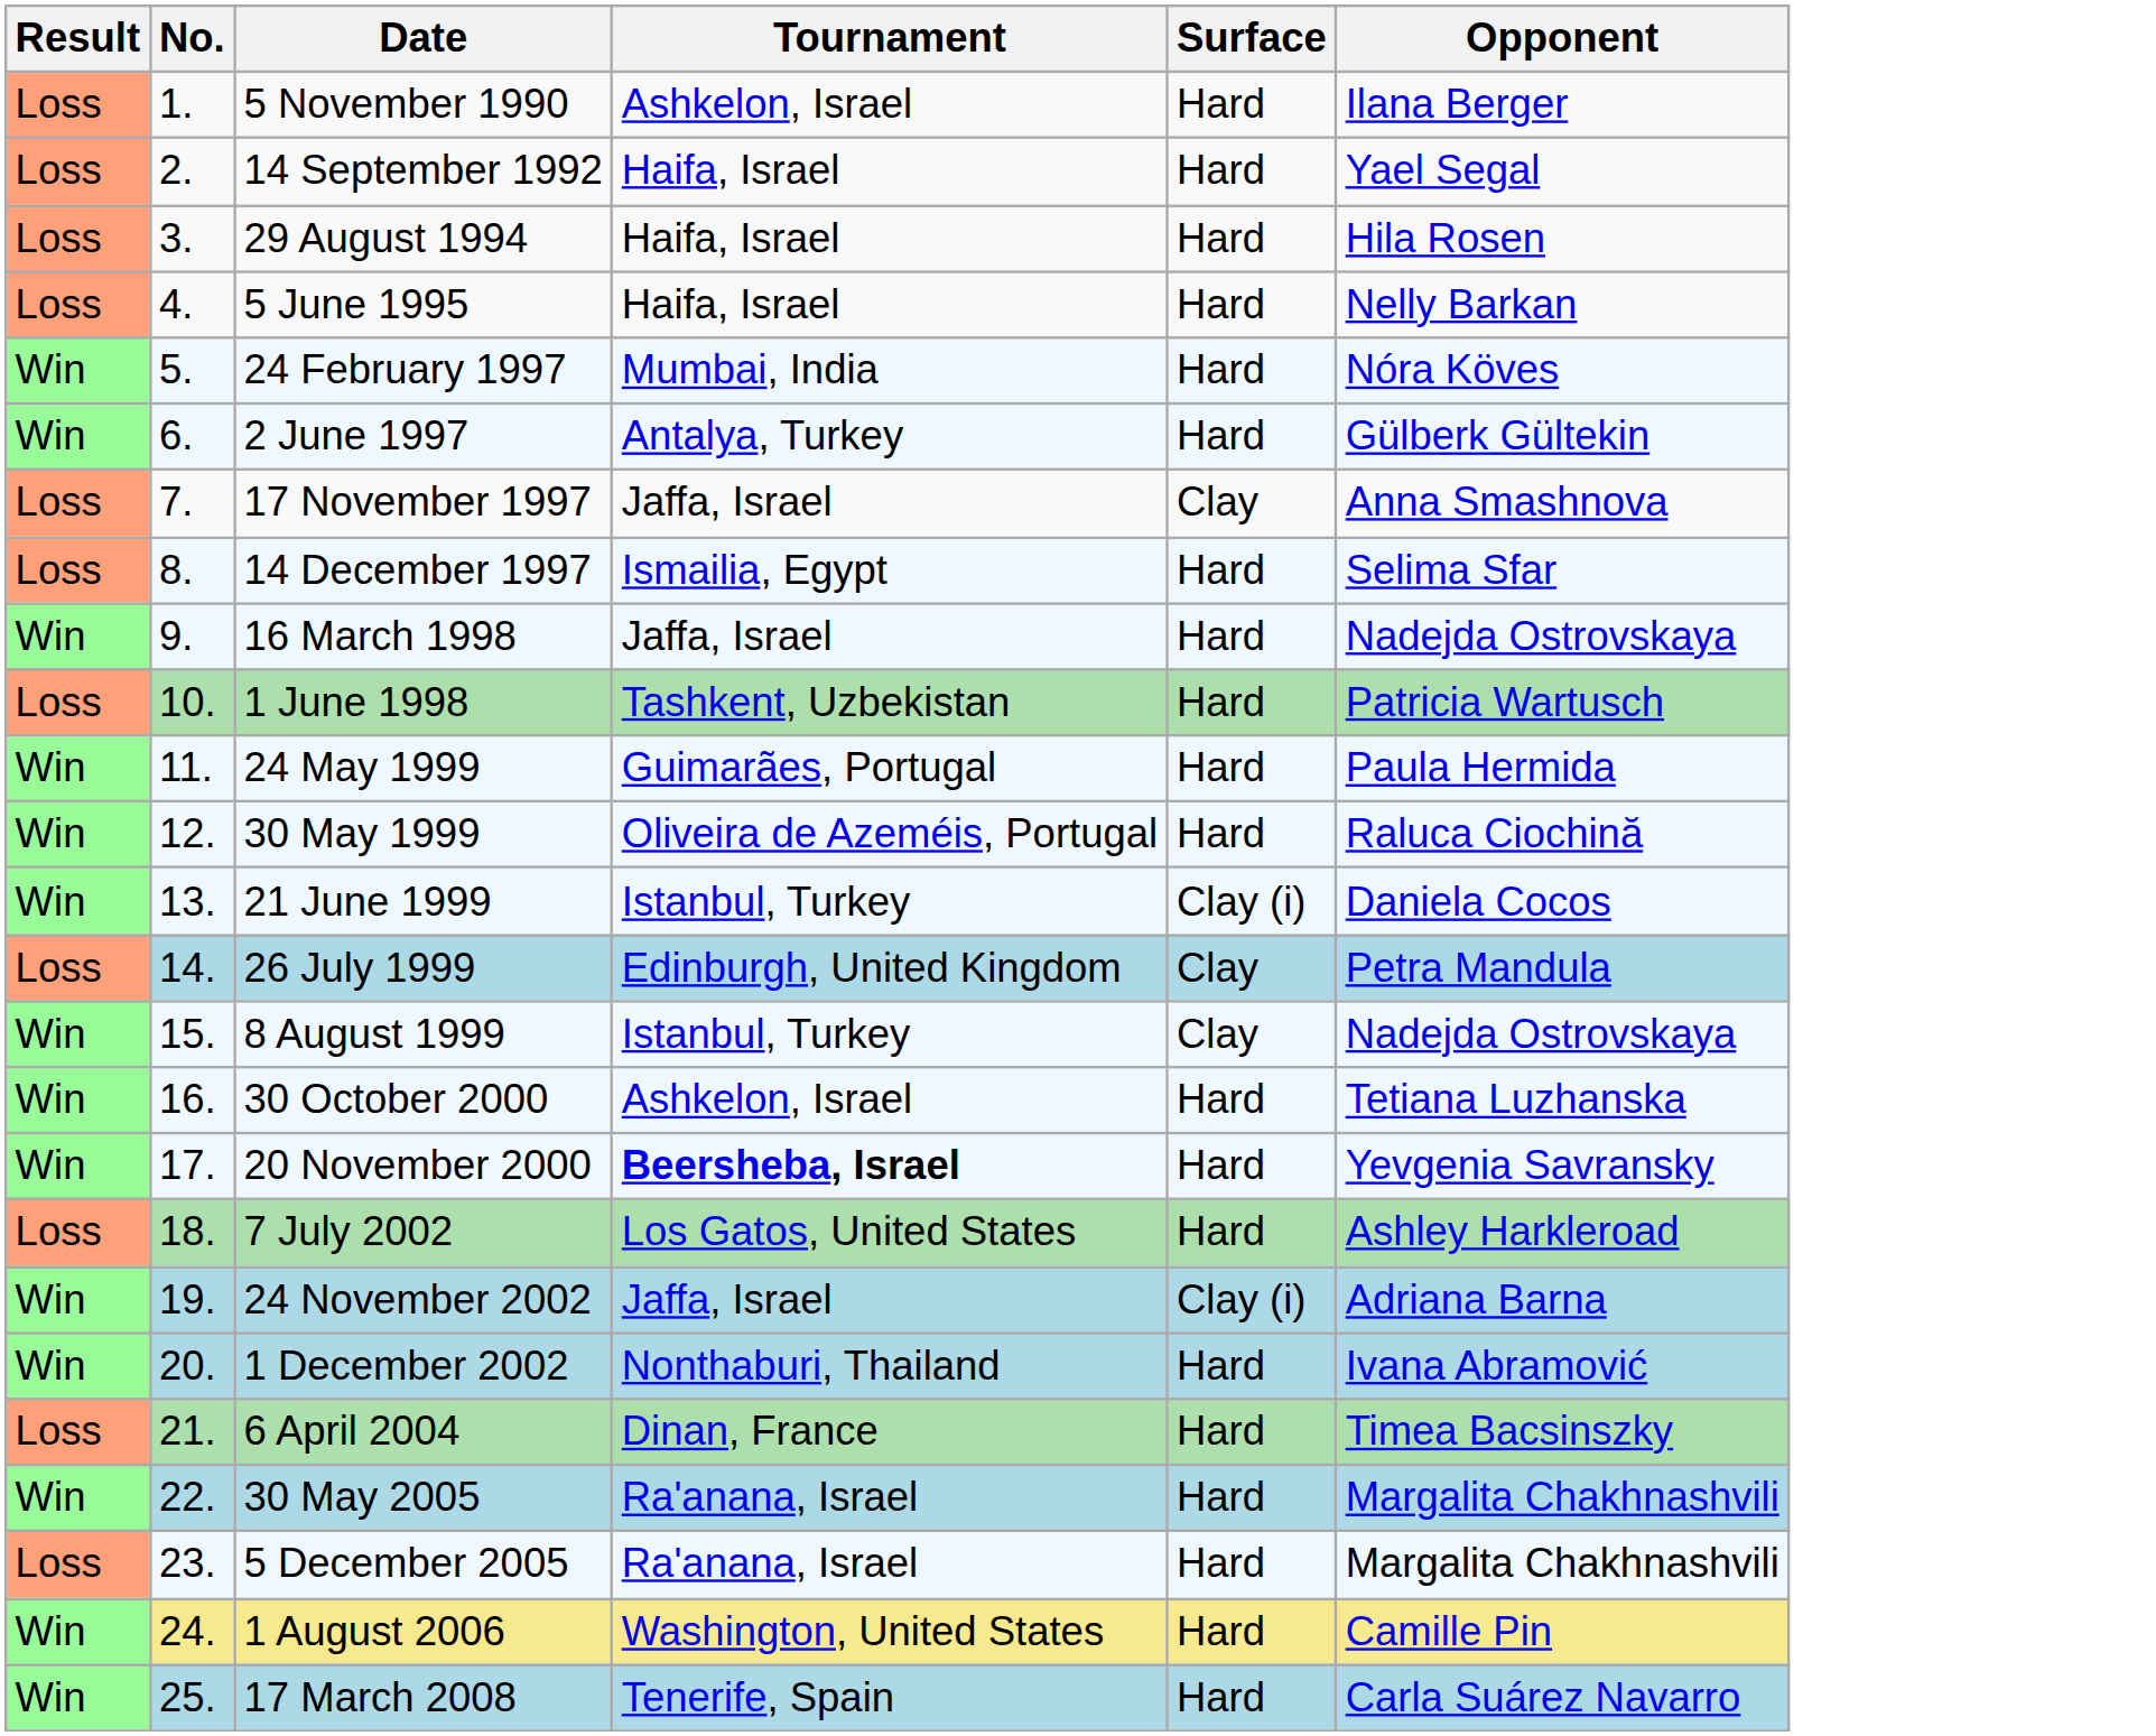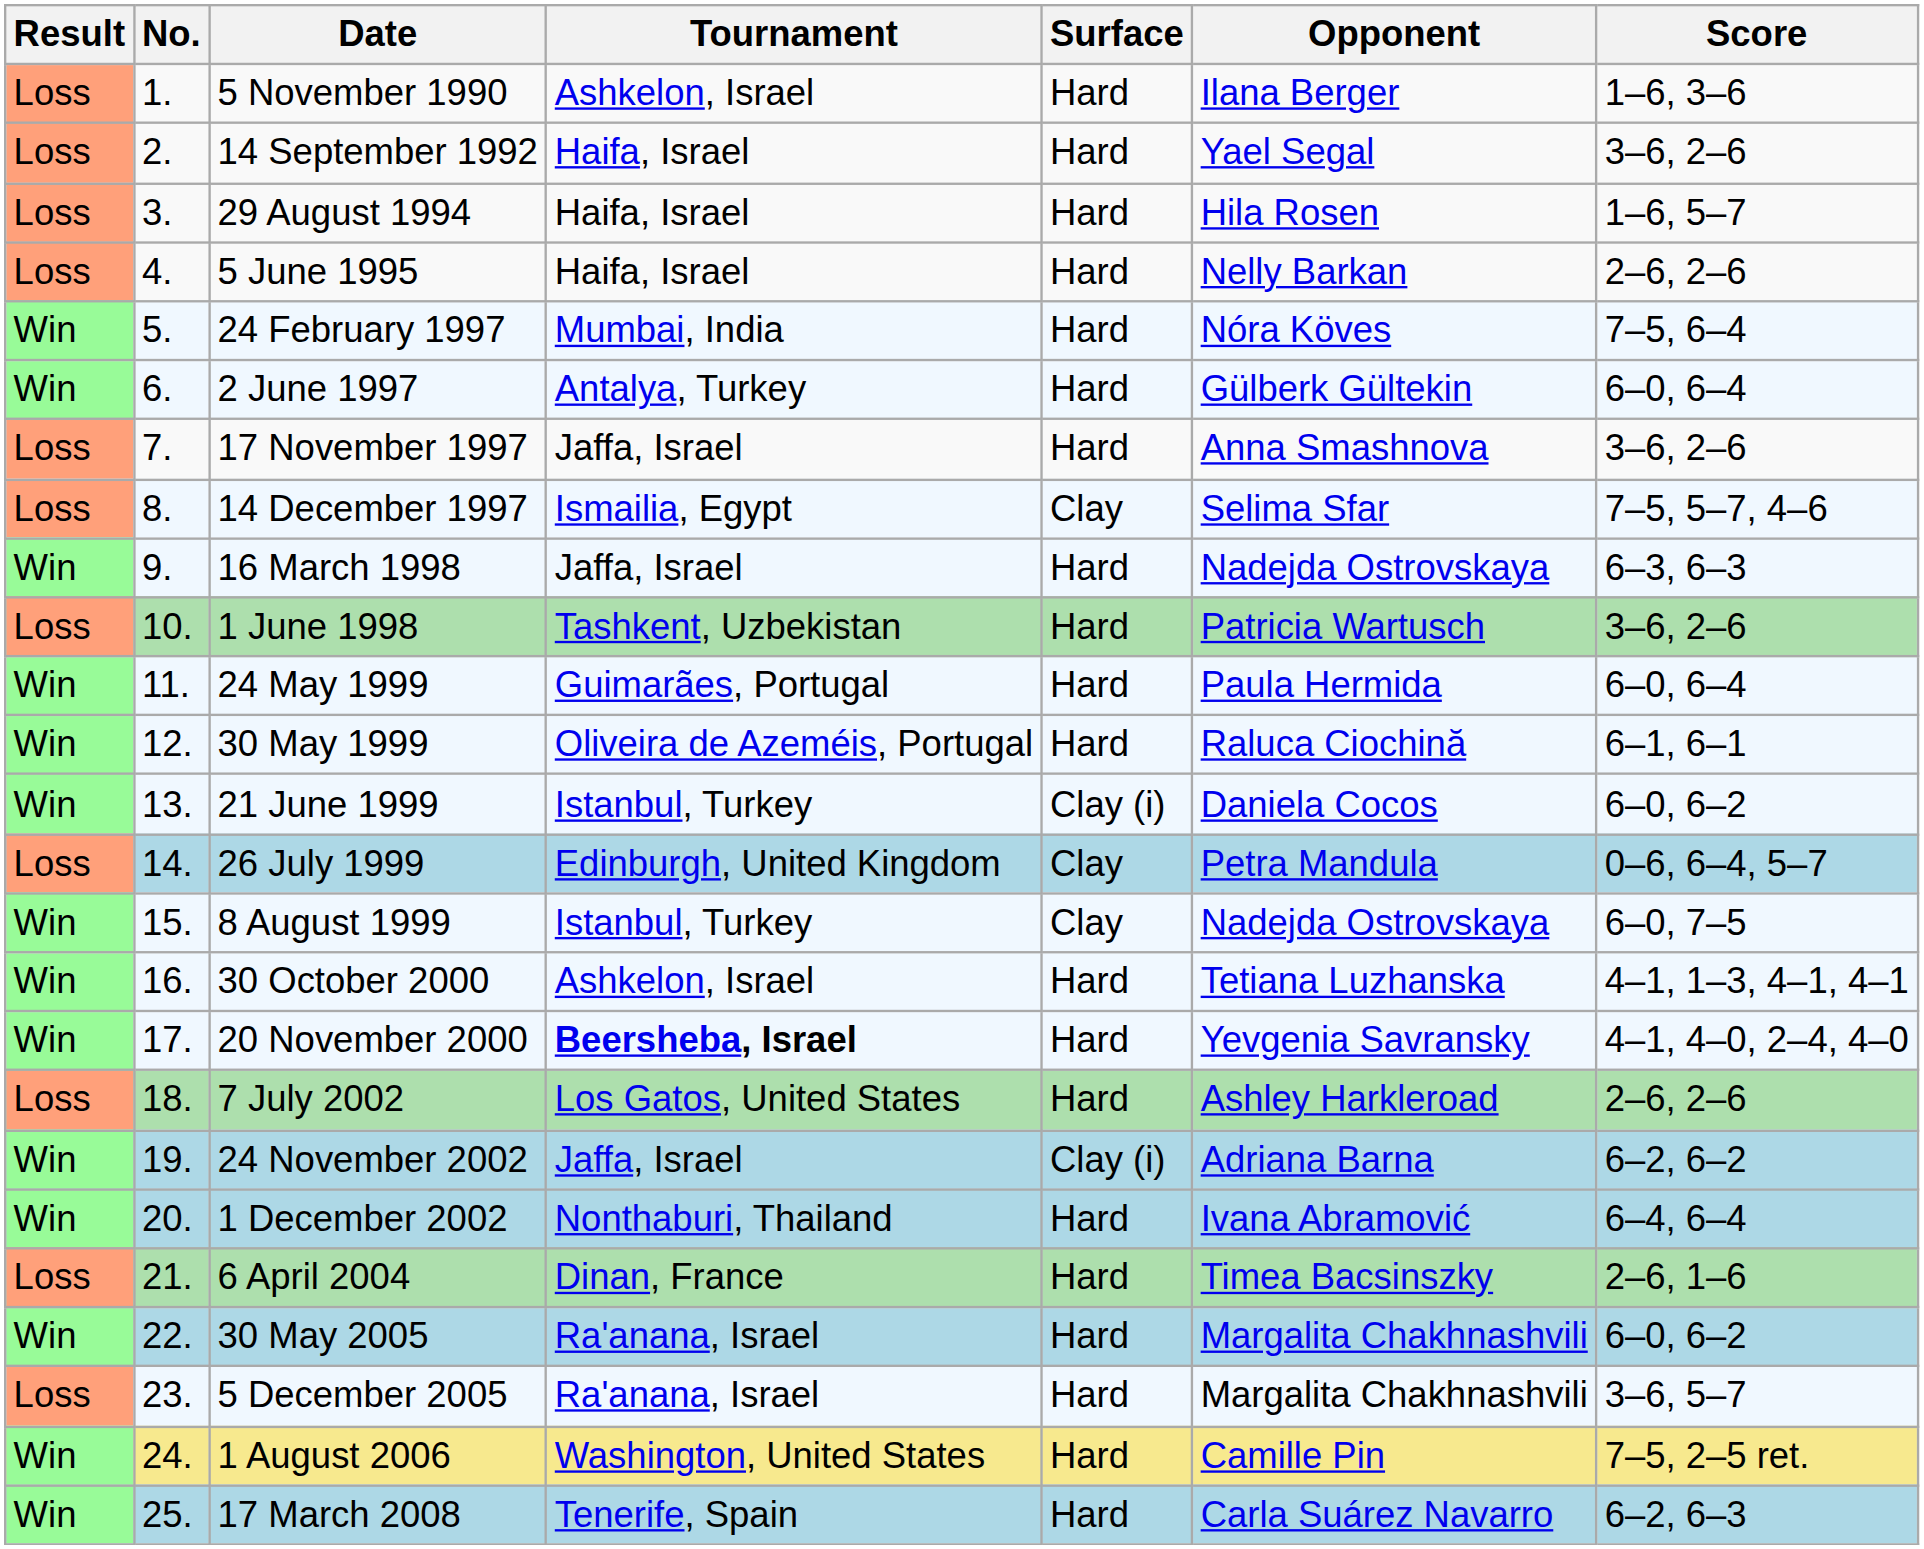+ column: Score | 1–6, 3–6 | 3–6, 2–6 | 1–6, 5–7 | 2–6, 2–6 | 7–5, 6–4 | 6–0, 6–4 | 3–6, 2–6 | 7–5, 5–7, 4–6 | 6–3, 6–3 | 3–6, 2–6 | 6–0, 6–4 | 6–1, 6–1 | 6–0, 6–2 | 0–6, 6–4, 5–7 | 6–0, 7–5 | 4–1, 1–3, 4–1, 4–1 | 4–1, 4–0, 2–4, 4–0 | 2–6, 2–6 | 6–2, 6–2 | 6–4, 6–4 | 2–6, 1–6 | 6–0, 6–2 | 3–6, 5–7 | 7–5, 2–5 ret. | 6–2, 6–3
17 November 1997 | Surface: Clay -> Hard
14 December 1997 | Surface: Hard -> Clay
